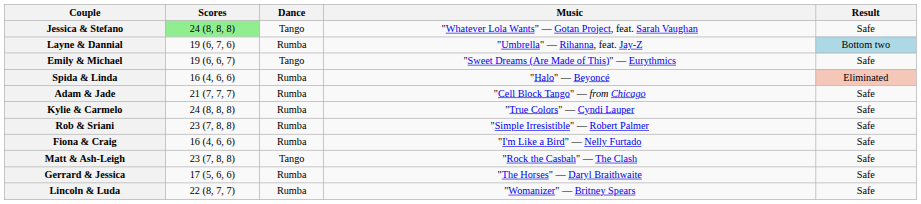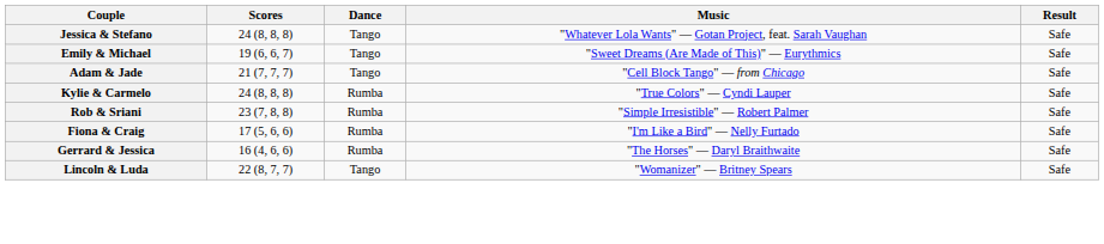Jessica & Stefano | Scores: lightgreen background -> no background
- row: Layne & Dannial | 19 (6, 7, 6) | Rumba | "Umbrella" — Rihanna, feat. Jay-Z | Bottom two
- row: Spida & Linda | 16 (4, 6, 6) | Rumba | "Halo" — Beyoncé | Eliminated
Adam & Jade | Dance: Rumba -> Tango
Fiona & Craig | Scores: 16 (4, 6, 6) -> 17 (5, 6, 6)
- row: Matt & Ash-Leigh | 23 (7, 8, 8) | Tango | "Rock the Casbah" — The Clash | Safe
Gerrard & Jessica | Scores: 17 (5, 6, 6) -> 16 (4, 6, 6)
Lincoln & Luda | Dance: Rumba -> Tango
